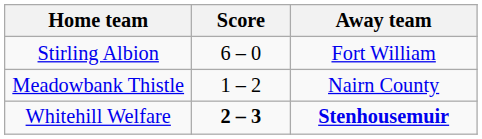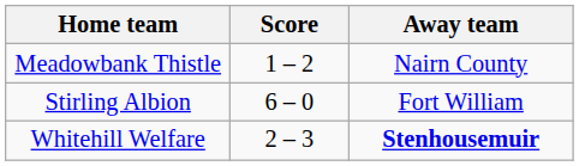rows swapped: Meadowbank Thistle <-> Stirling Albion
Whitehill Welfare | Score: bold -> normal
